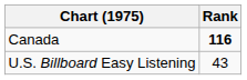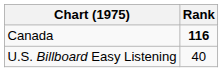U.S. Billboard Easy Listening | Rank: 43 -> 40
